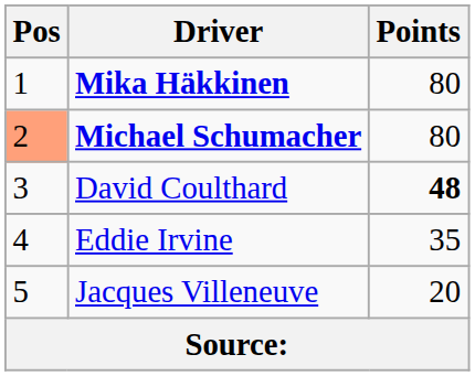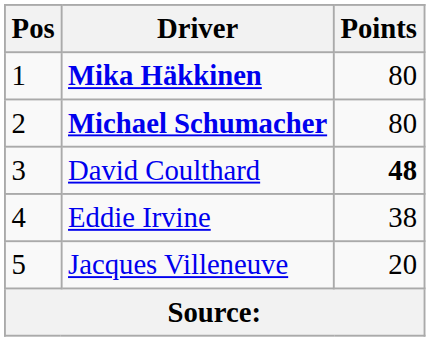Michael Schumacher | Pos: lightsalmon background -> no background
Eddie Irvine | Points: 35 -> 38
